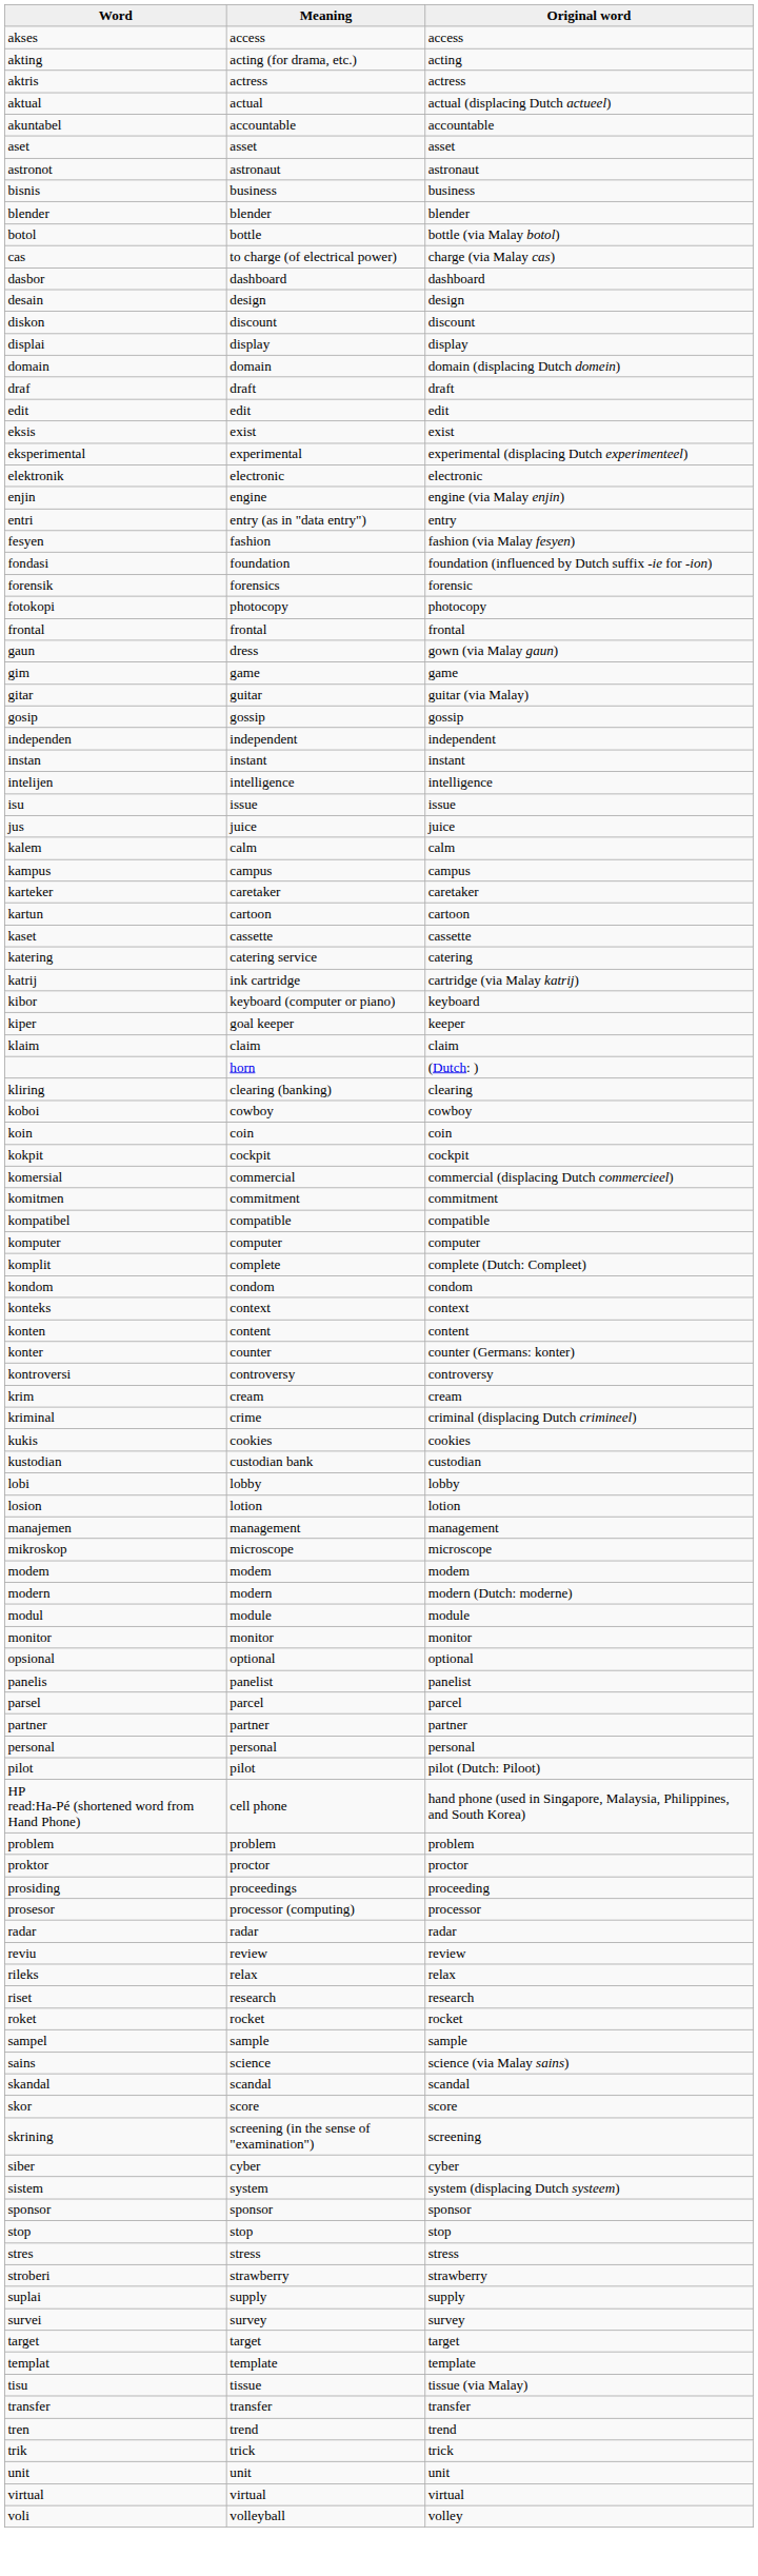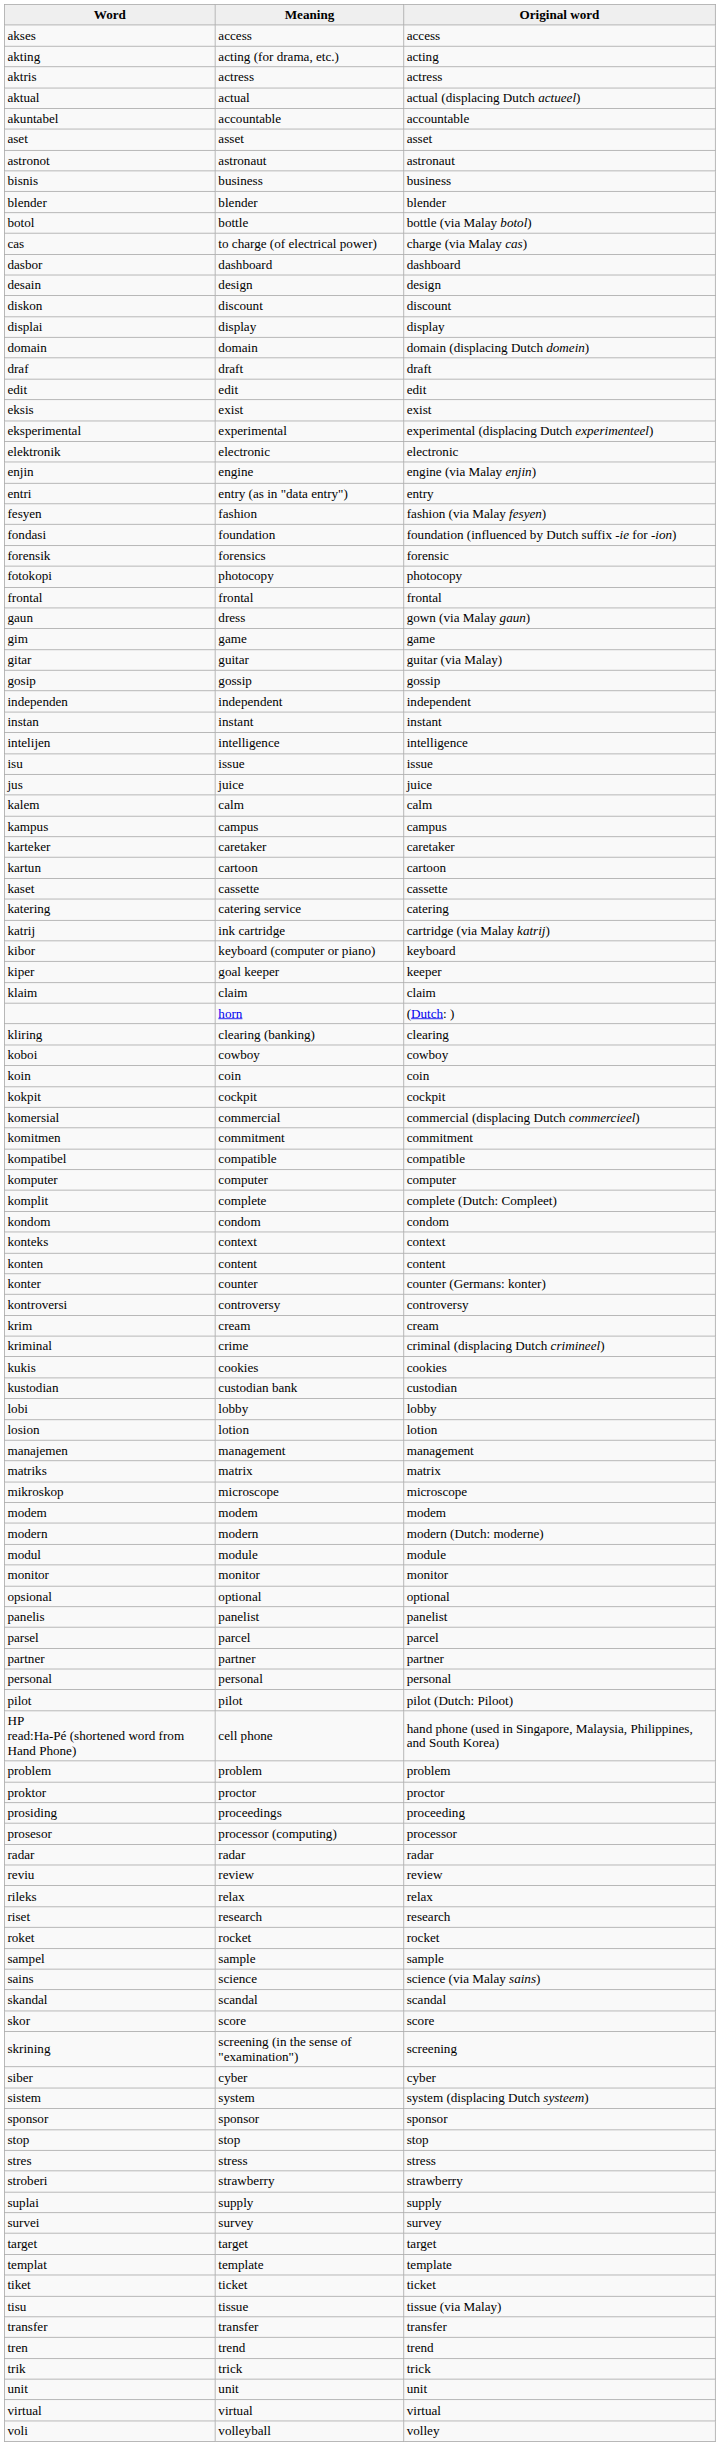+ row: matriks | matrix | matrix
+ row: tiket | ticket | ticket
